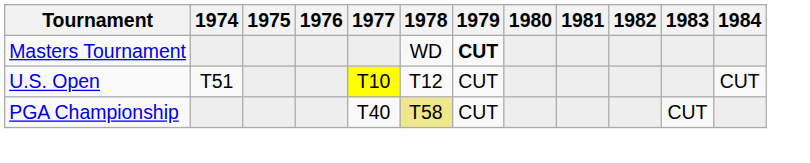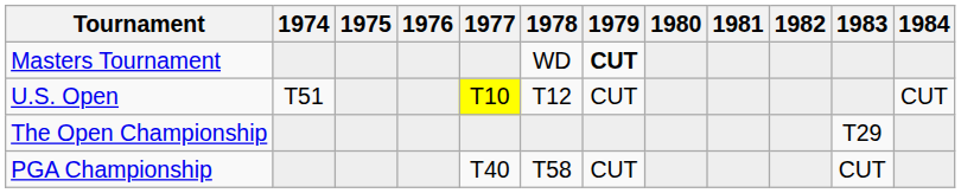+ row: The Open Championship | T29
PGA Championship | 1978: khaki background -> no background
